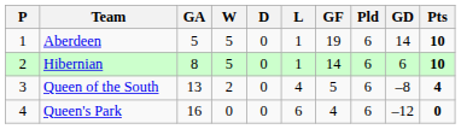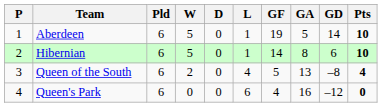columns swapped: Pld <-> GA
